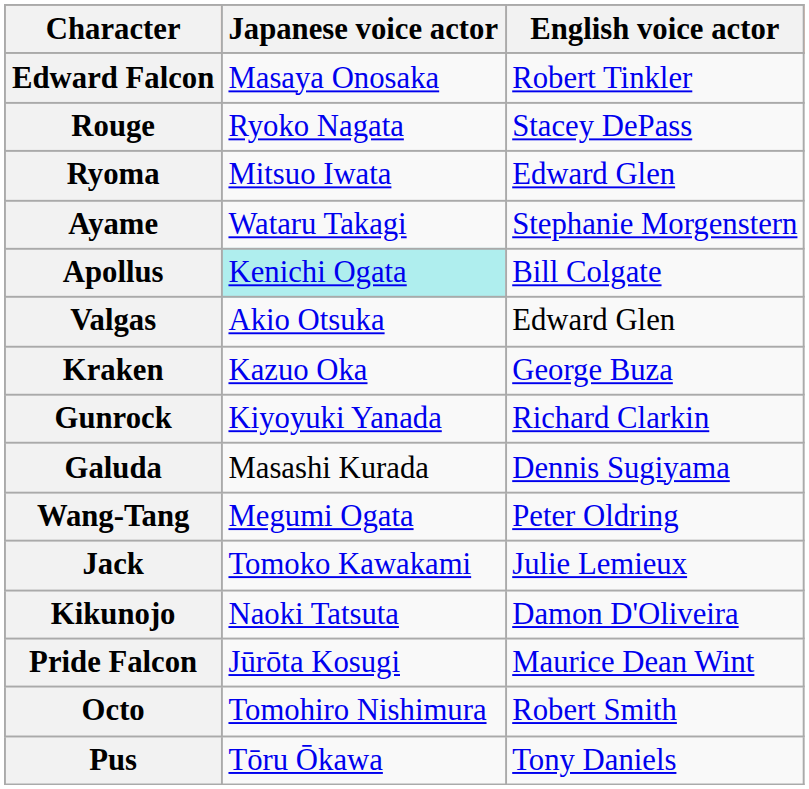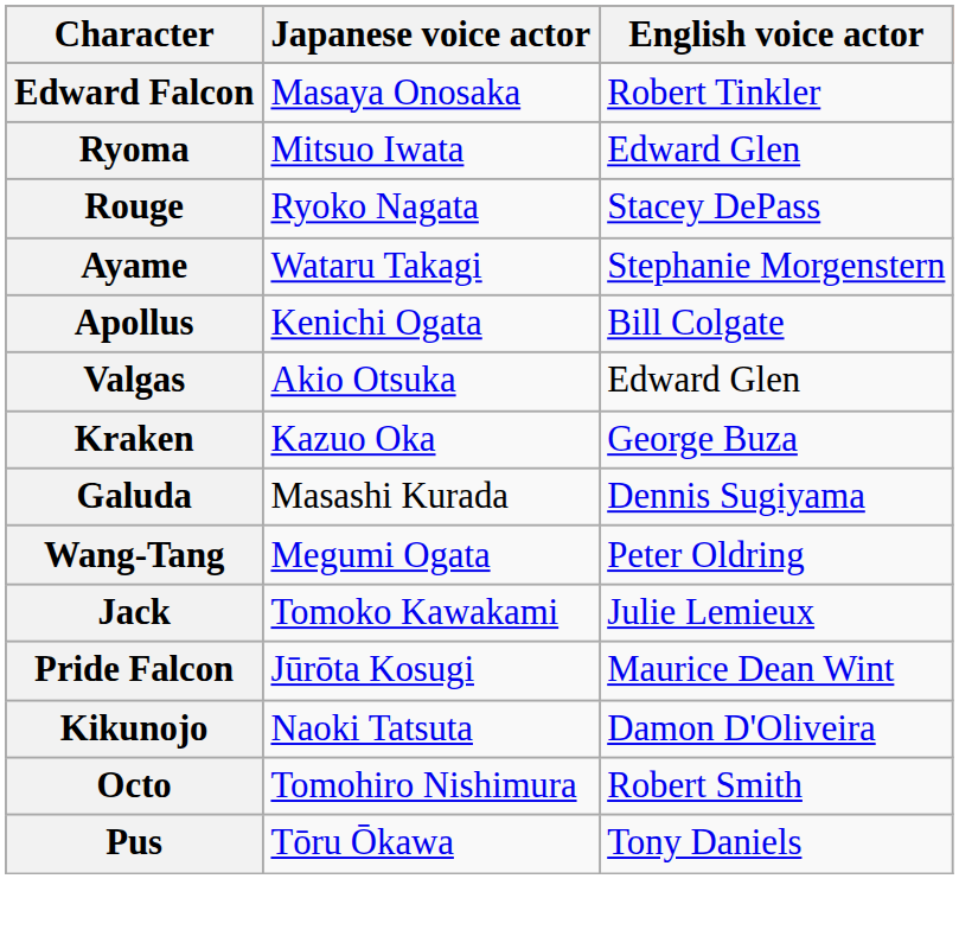rows swapped: Ryoma <-> Rouge
Apollus | Japanese voice actor: paleturquoise background -> no background
- row: Gunrock | Kiyoyuki Yanada | Richard Clarkin
rows swapped: Pride Falcon <-> Kikunojo
